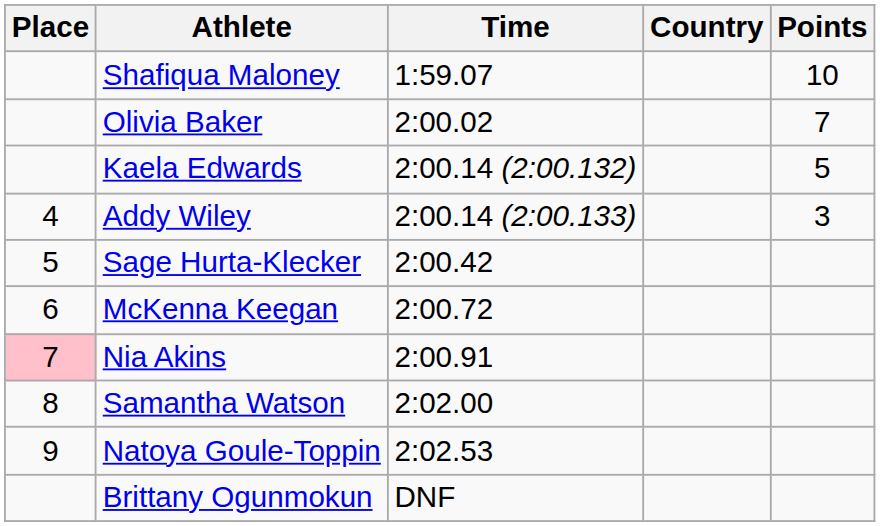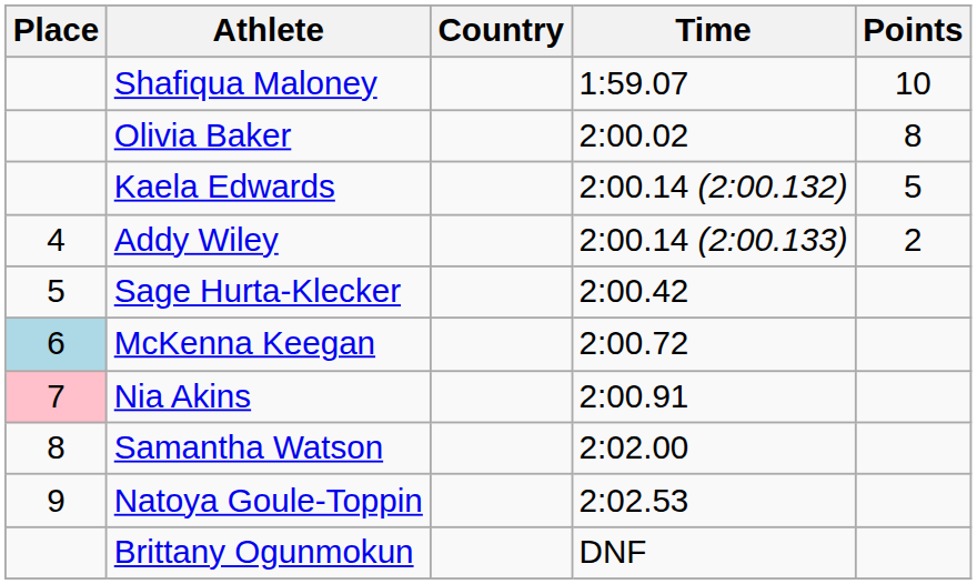columns swapped: Country <-> Time
Olivia Baker | Points: 7 -> 8
Addy Wiley | Points: 3 -> 2
McKenna Keegan | Place: no background -> lightblue background
